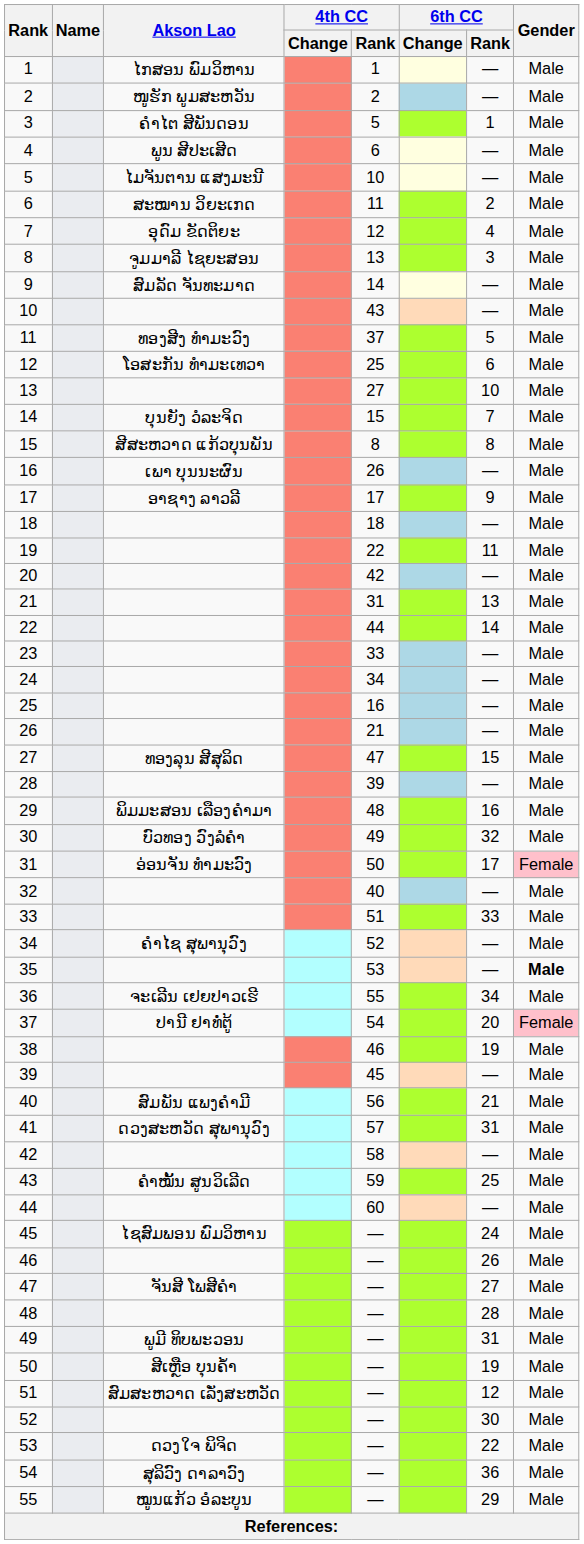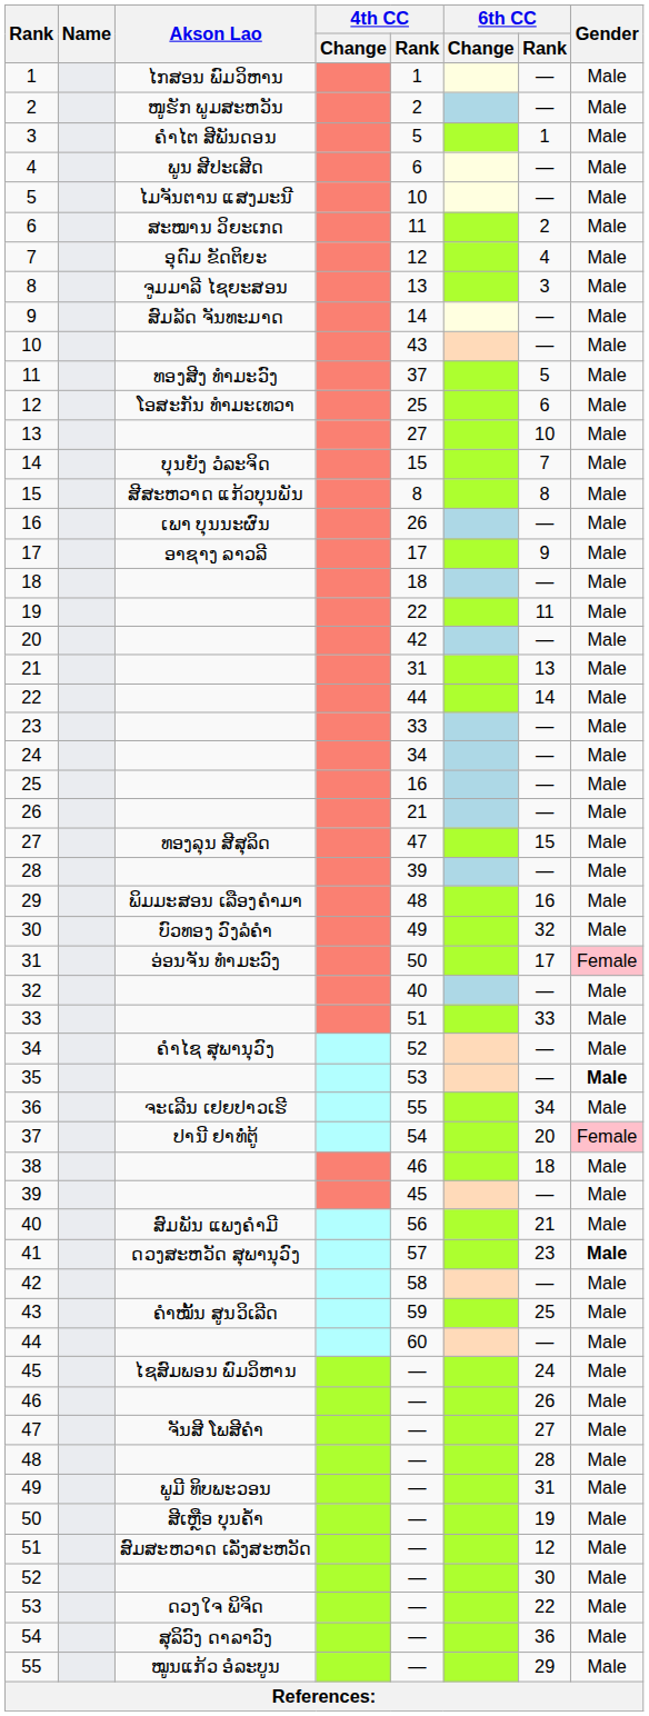38 | 6th CC / Rank: 19 -> 18
41 | 6th CC / Rank: 31 -> 23
41 | Gender: normal -> bold
